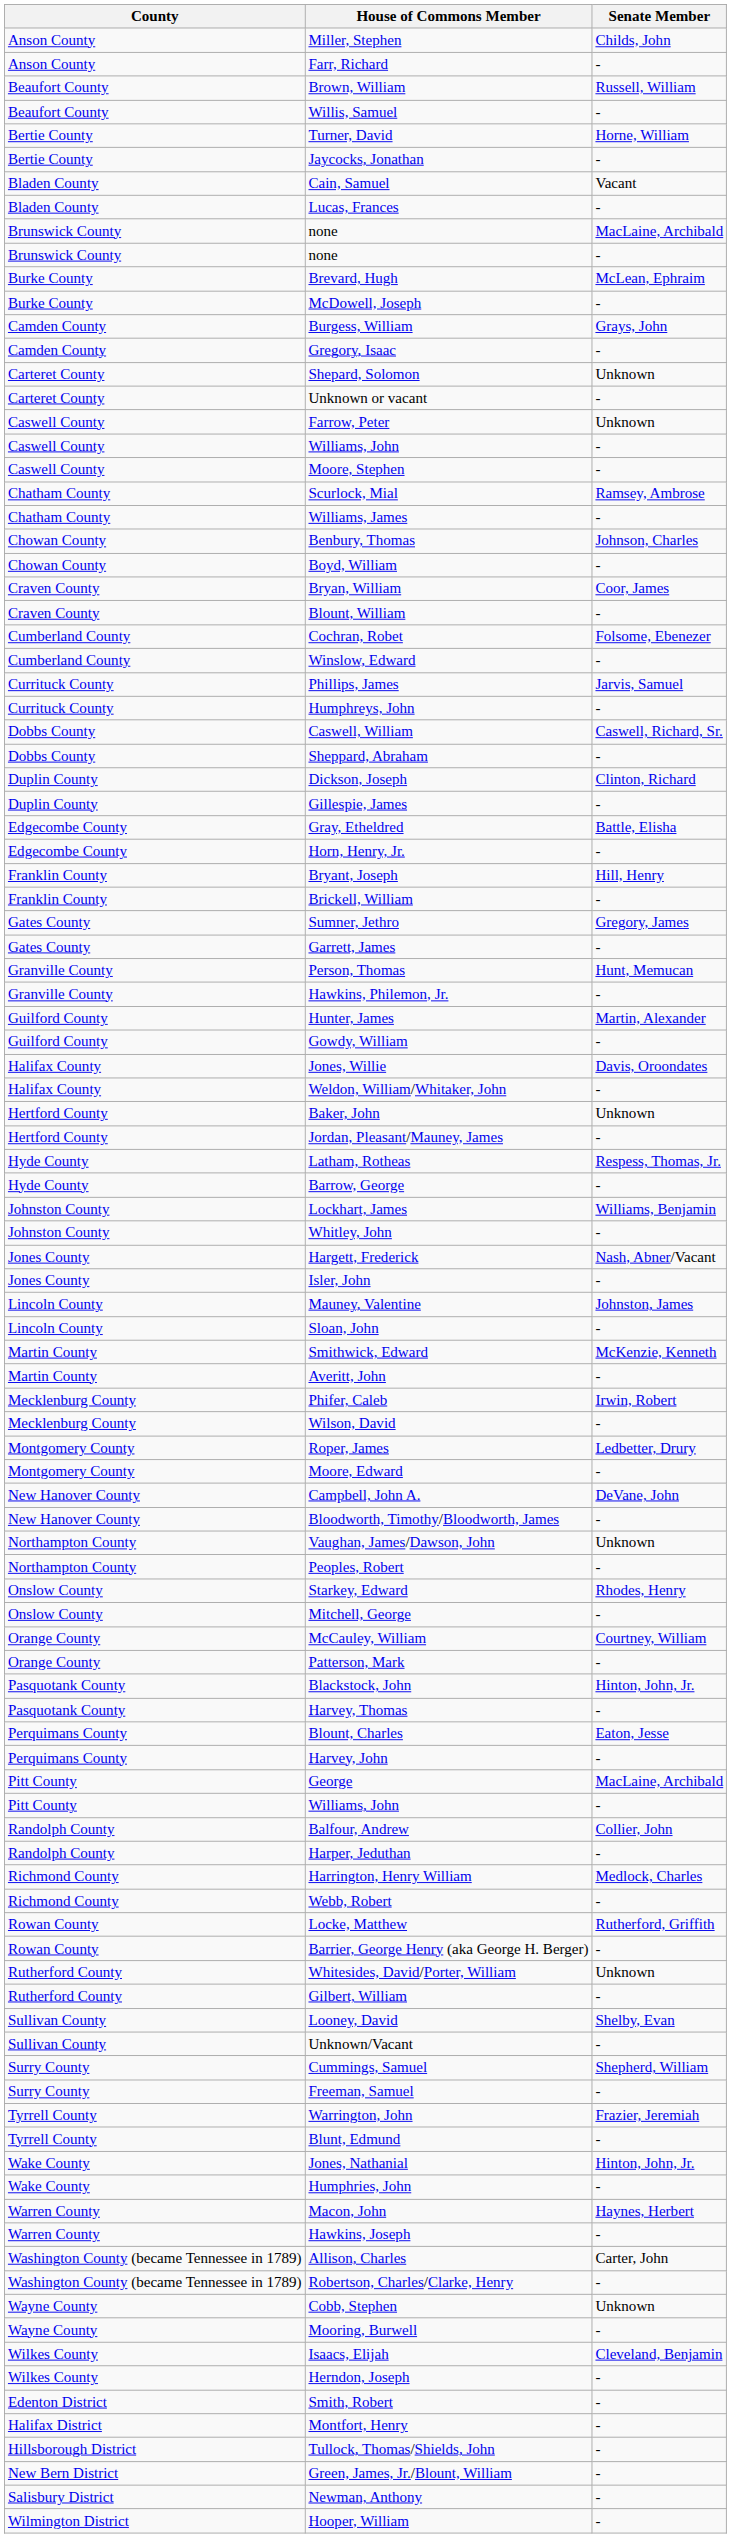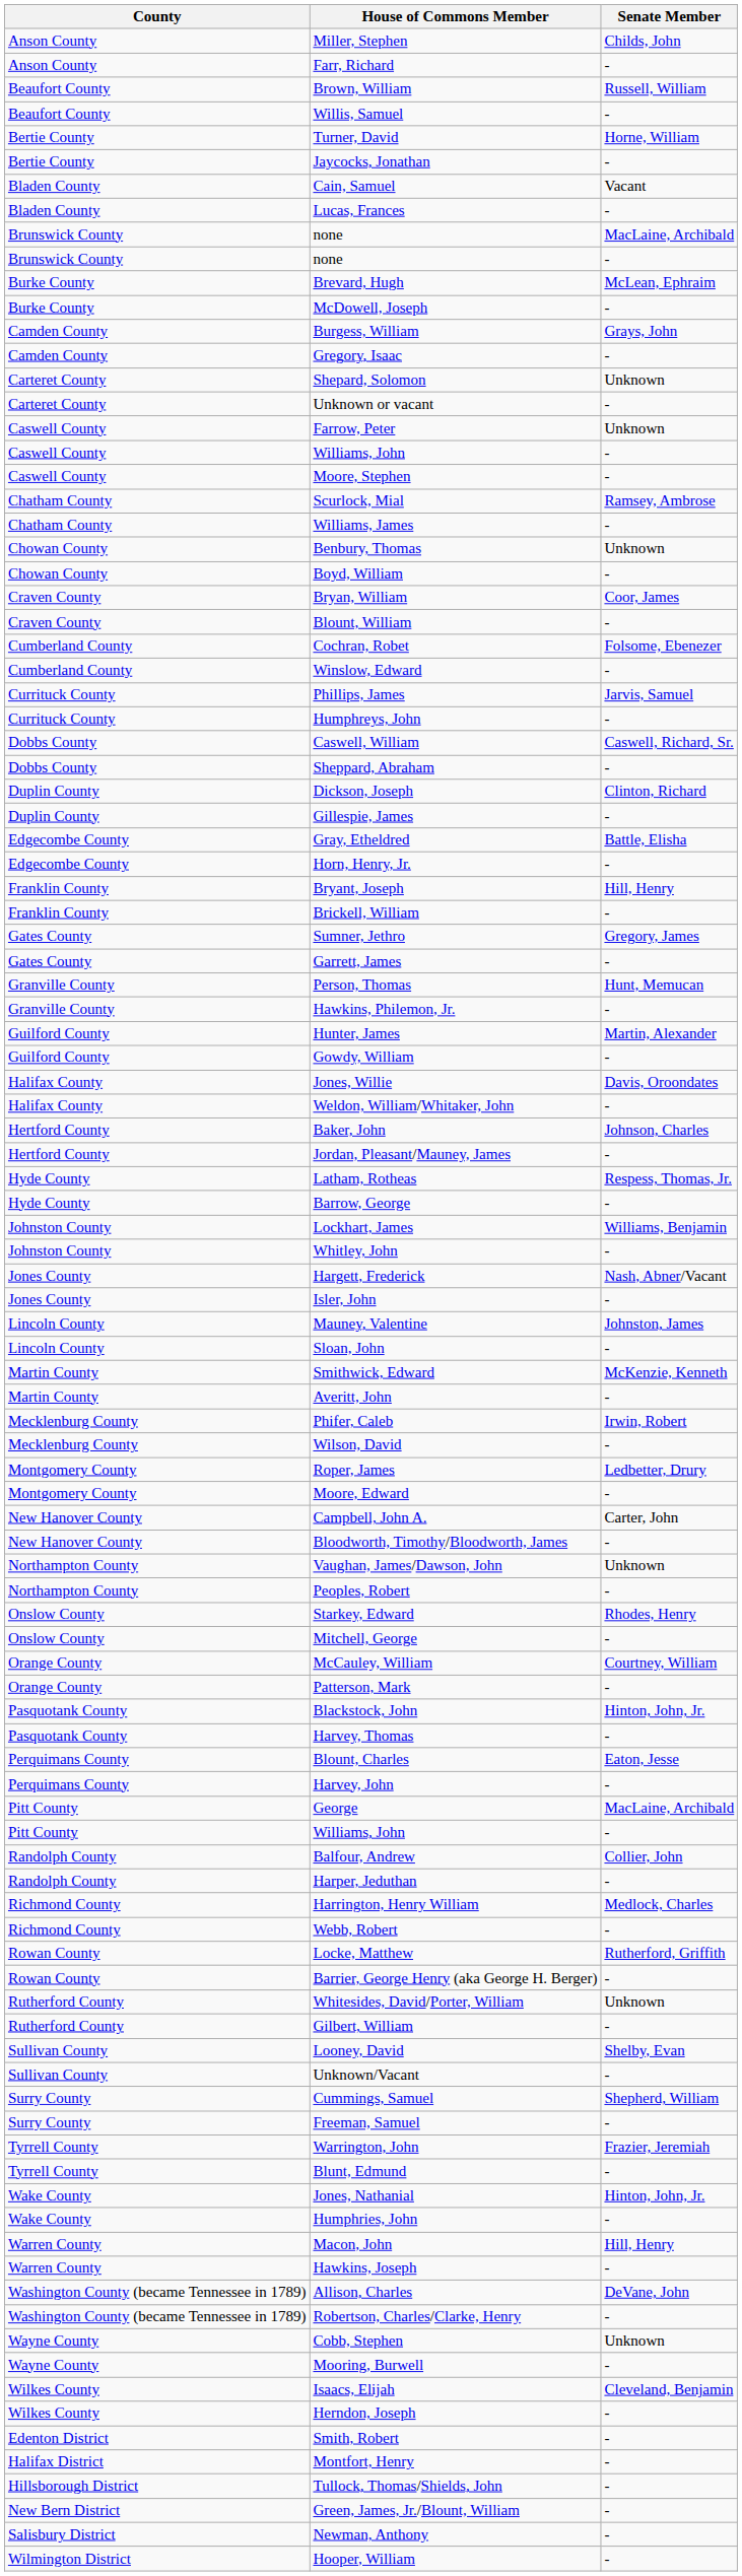Benbury, Thomas | Senate Member: Johnson, Charles -> Unknown
Baker, John | Senate Member: Unknown -> Johnson, Charles
Campbell, John A. | Senate Member: DeVane, John -> Carter, John
Macon, John | Senate Member: Haynes, Herbert -> Hill, Henry
Allison, Charles | Senate Member: Carter, John -> DeVane, John
